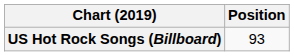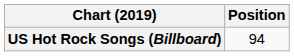US Hot Rock Songs (Billboard) | Position: 93 -> 94
